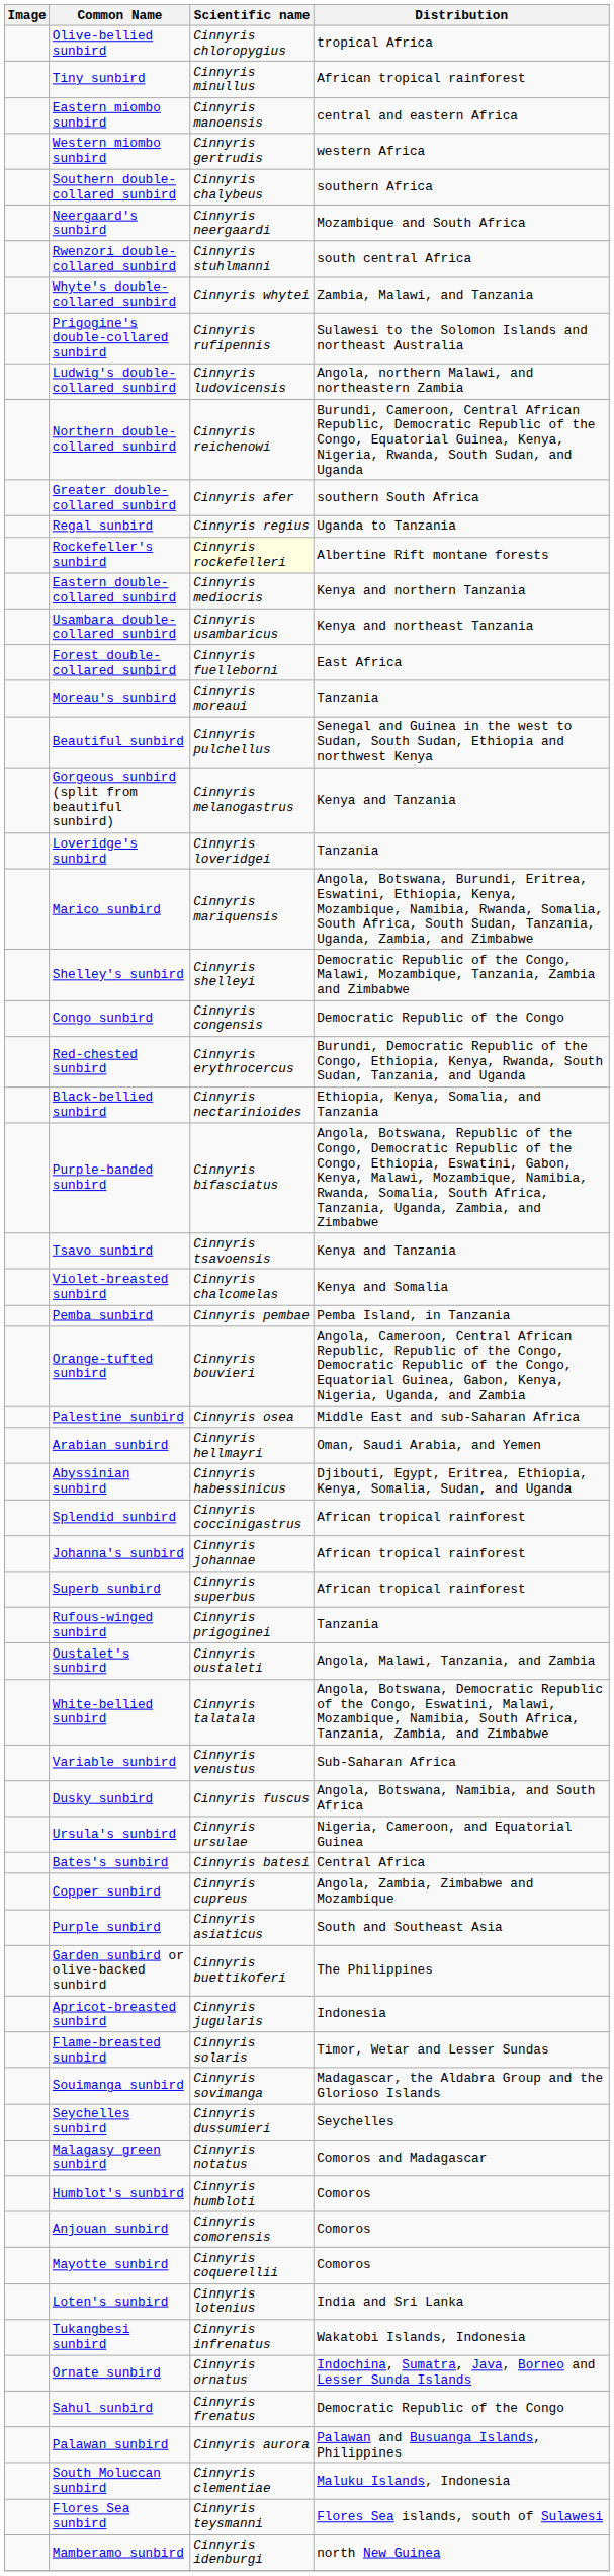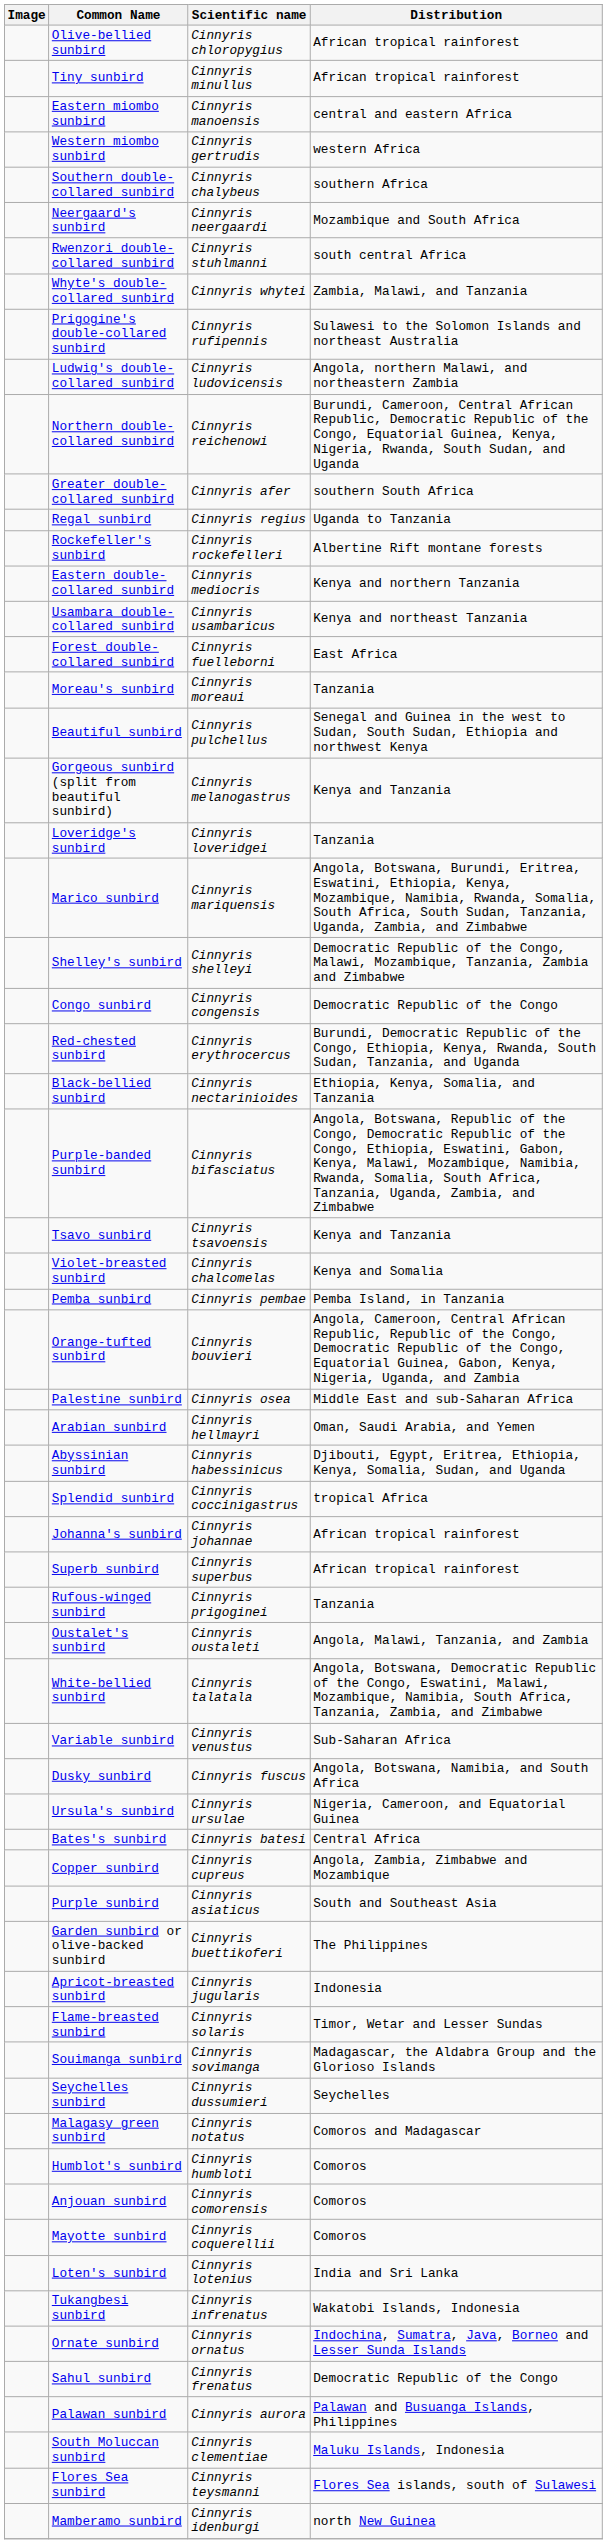Olive-bellied sunbird | Distribution: tropical Africa -> African tropical rainforest
Rockefeller's sunbird | Scientific name: lightyellow background -> no background
Splendid sunbird | Distribution: African tropical rainforest -> tropical Africa
